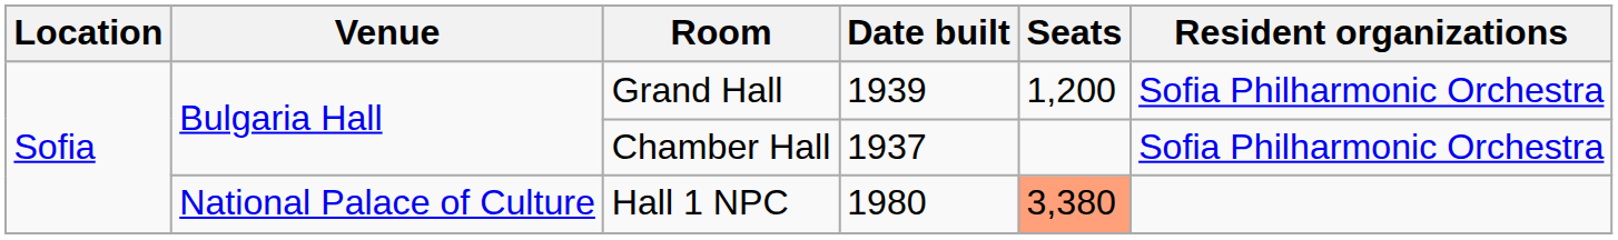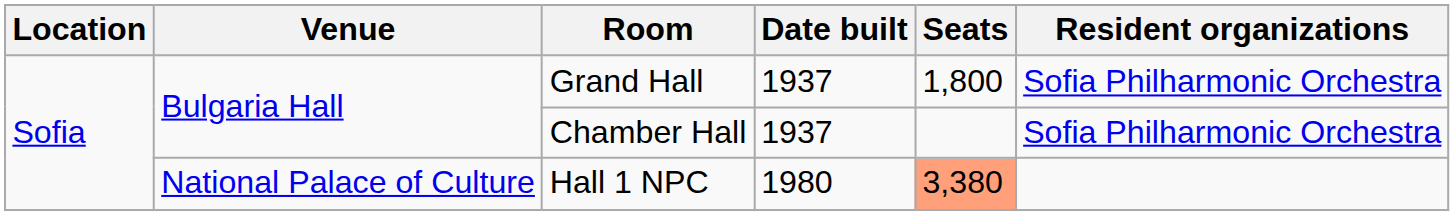Grand Hall | Date built: 1939 -> 1937
Grand Hall | Seats: 1,200 -> 1,800
